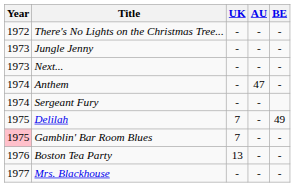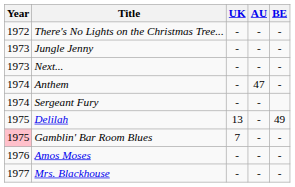Delilah | UK: 7 -> 13
- row: 1976 | Boston Tea Party | 13 | - | -
+ row: 1976 | Amos Moses | - | - | -
